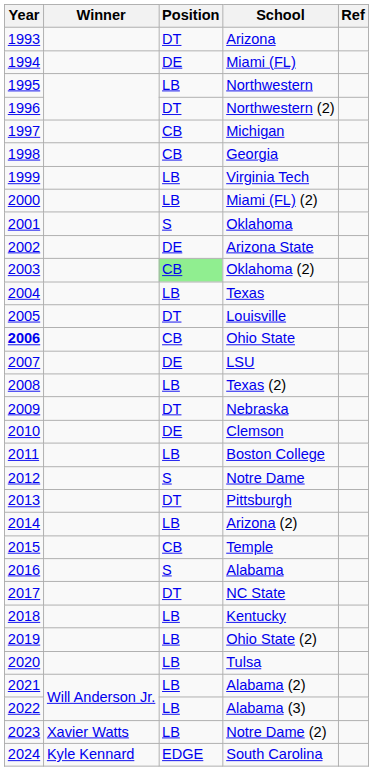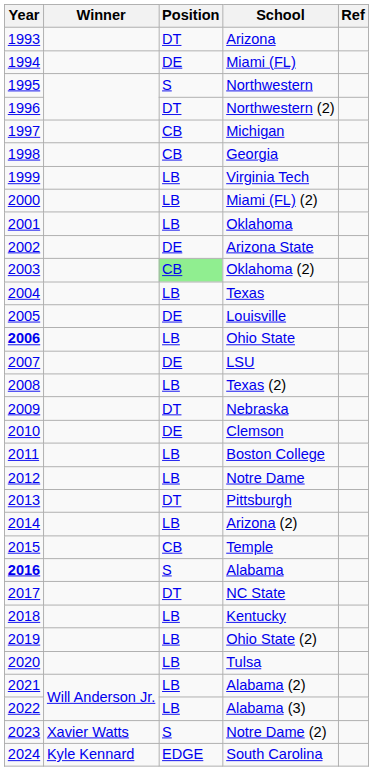Northwestern | Position: LB -> S
Oklahoma | Position: S -> LB
Louisville | Position: DT -> DE
Ohio State | Position: CB -> LB
Notre Dame | Position: S -> LB
Alabama | Year: normal -> bold
Notre Dame (2) | Position: LB -> S
